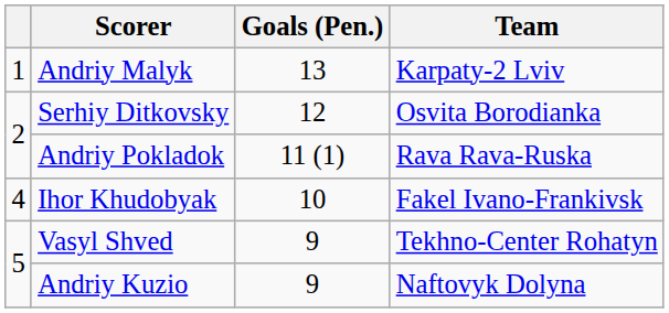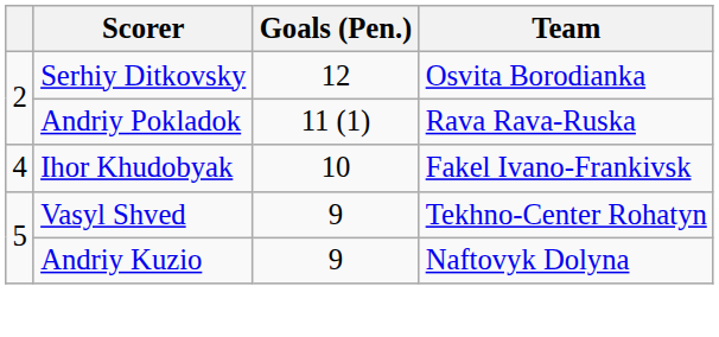- row: 1 | Andriy Malyk | 13 | Karpaty-2 Lviv
